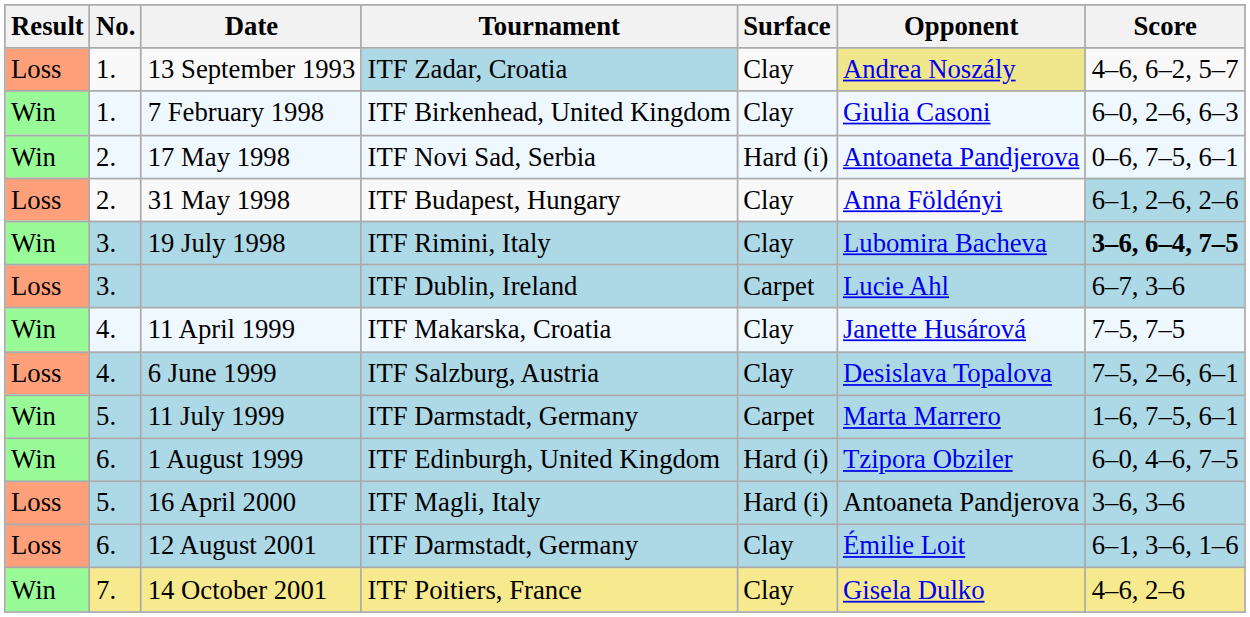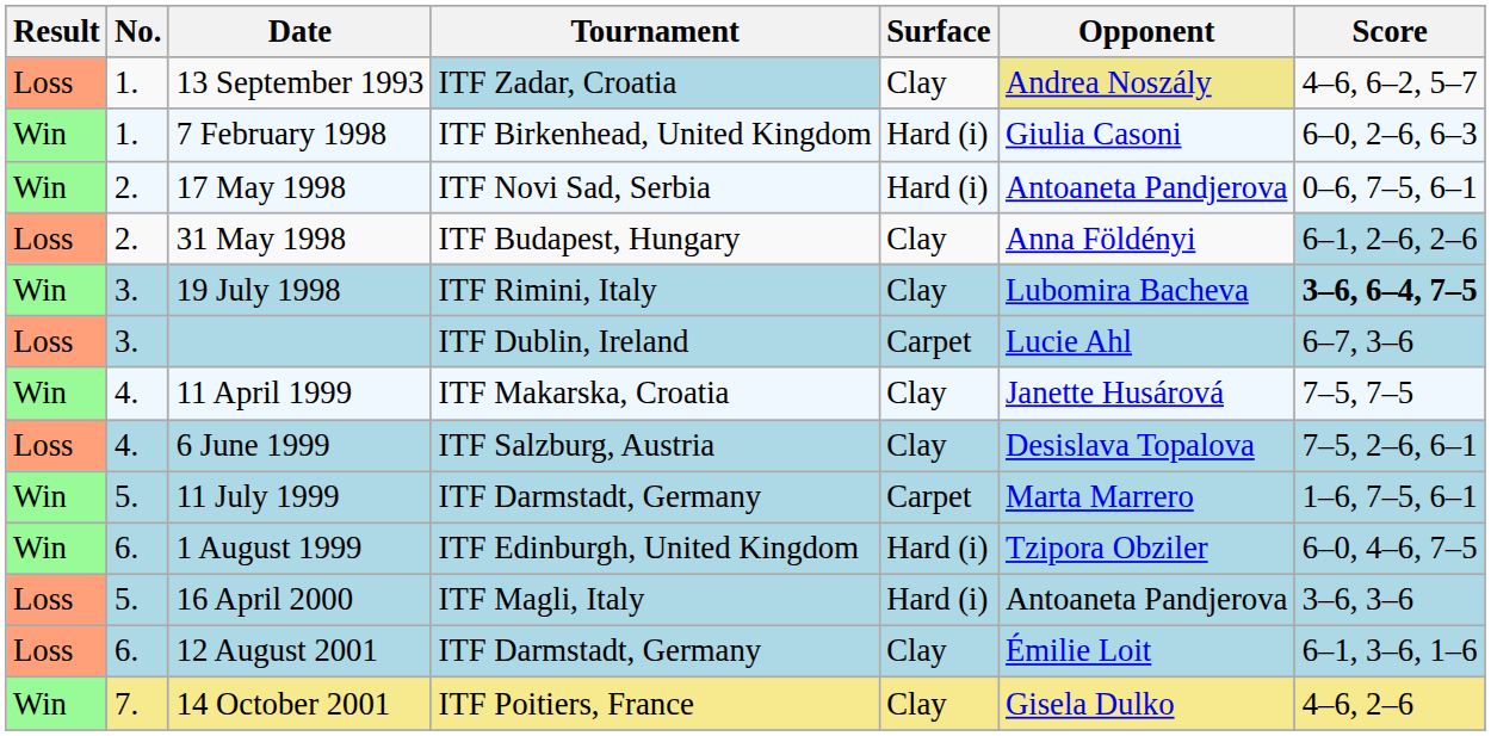7 February 1998 | Surface: Clay -> Hard (i)
